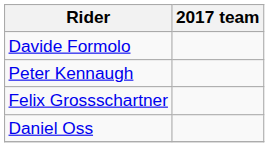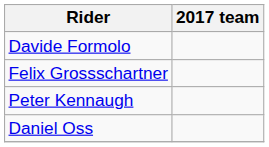rows swapped: Felix Grossschartner <-> Peter Kennaugh
